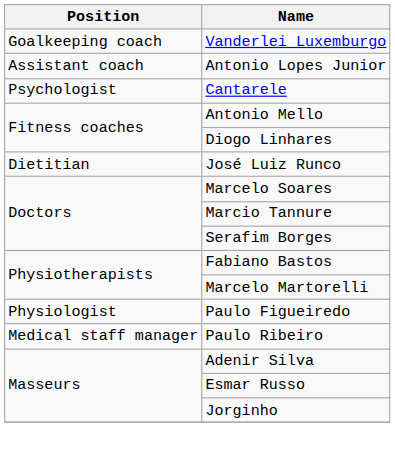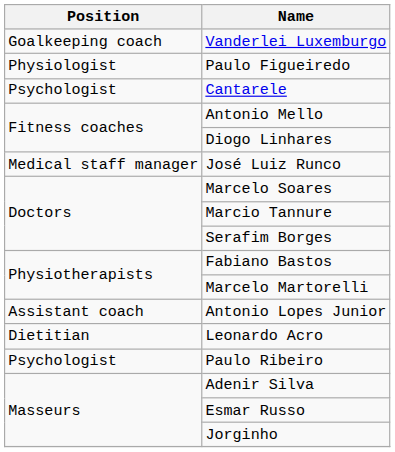rows swapped: Antonio Lopes Junior <-> Paulo Figueiredo
José Luiz Runco | Position: Dietitian -> Medical staff manager
+ row: Dietitian | Leonardo Acro
Paulo Ribeiro | Position: Medical staff manager -> Psychologist
